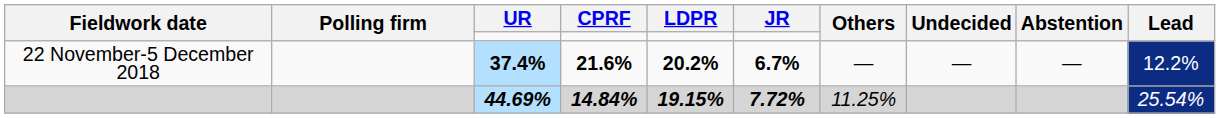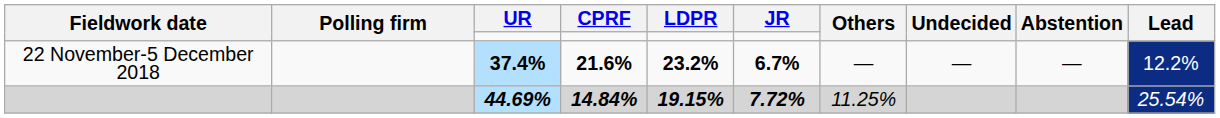22 November-5 December 2018 | LDPR: 20.2% -> 23.2%
